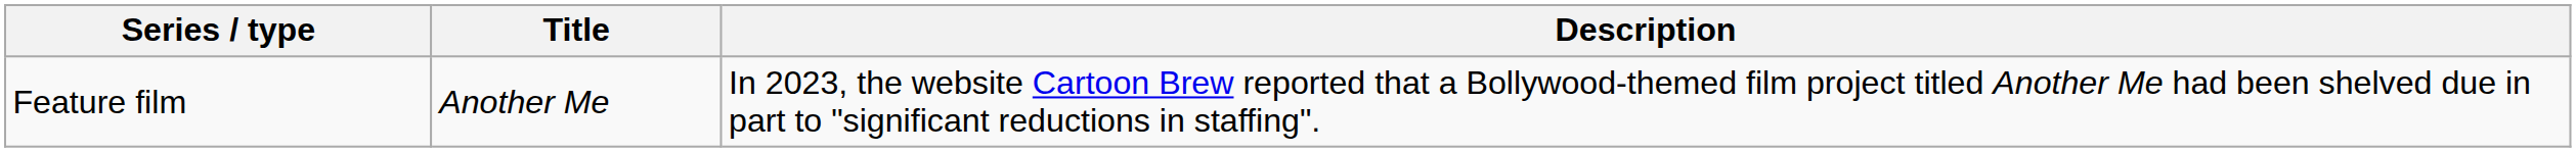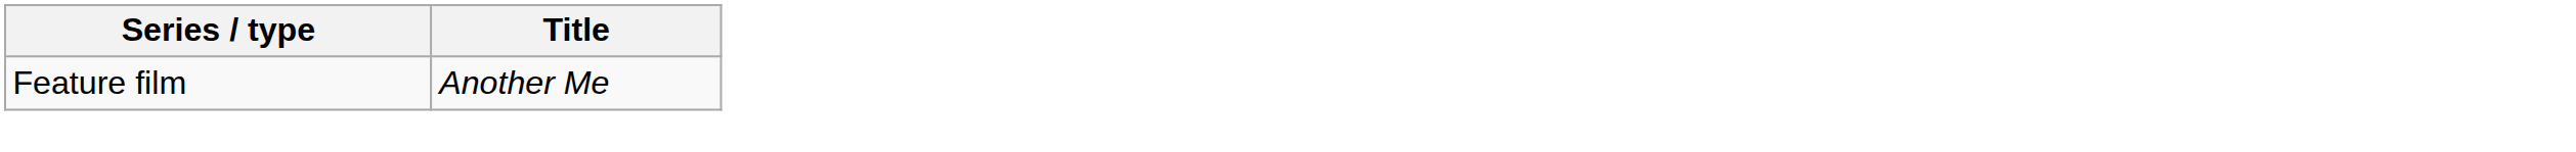- column: Description | In 2023, the website Cartoon Brew reported that a Bollywood-themed film project titled Another Me had been shelved due in part to "significant reductions in staffing".
